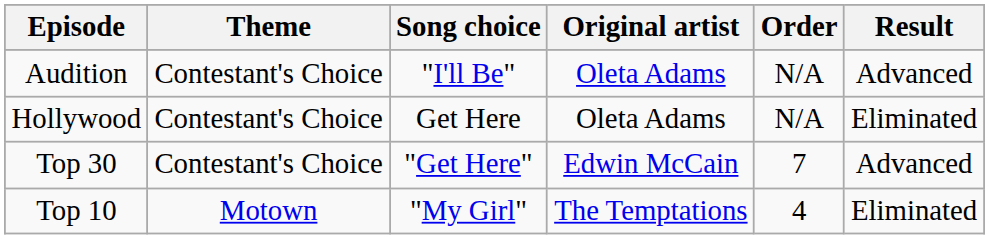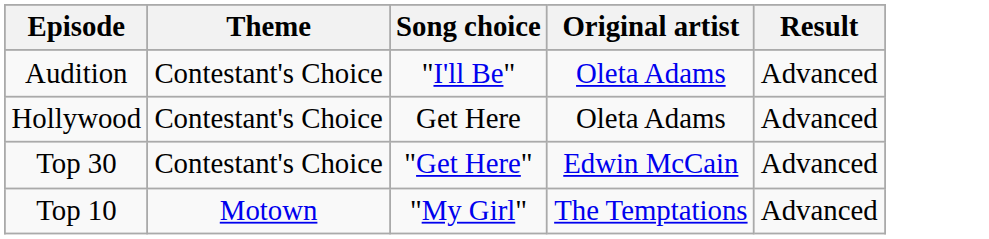- column: Order | N/A | N/A | 7 | 4
Hollywood | Result: Eliminated -> Advanced
Top 10 | Result: Eliminated -> Advanced
